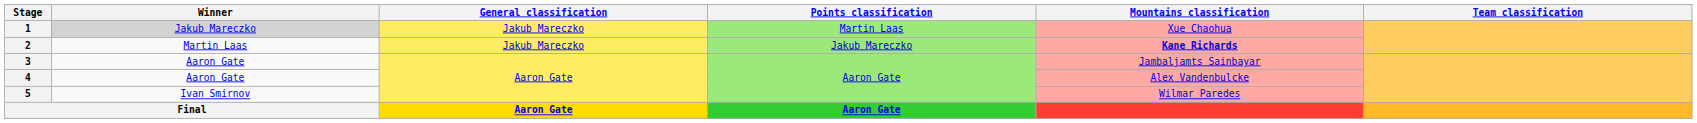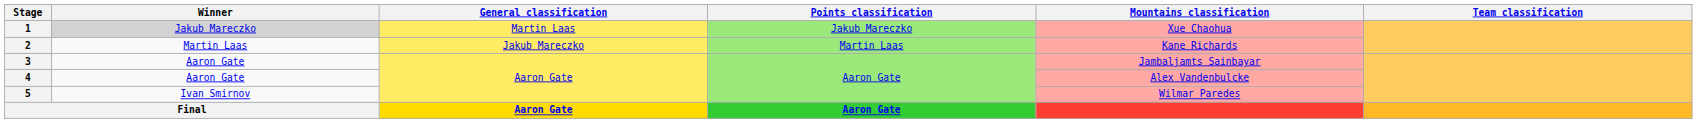1 | General classification: Jakub Mareczko -> Martin Laas
1 | Points classification: Martin Laas -> Jakub Mareczko
2 | Points classification: Jakub Mareczko -> Martin Laas
2 | Mountains classification: bold -> normal
